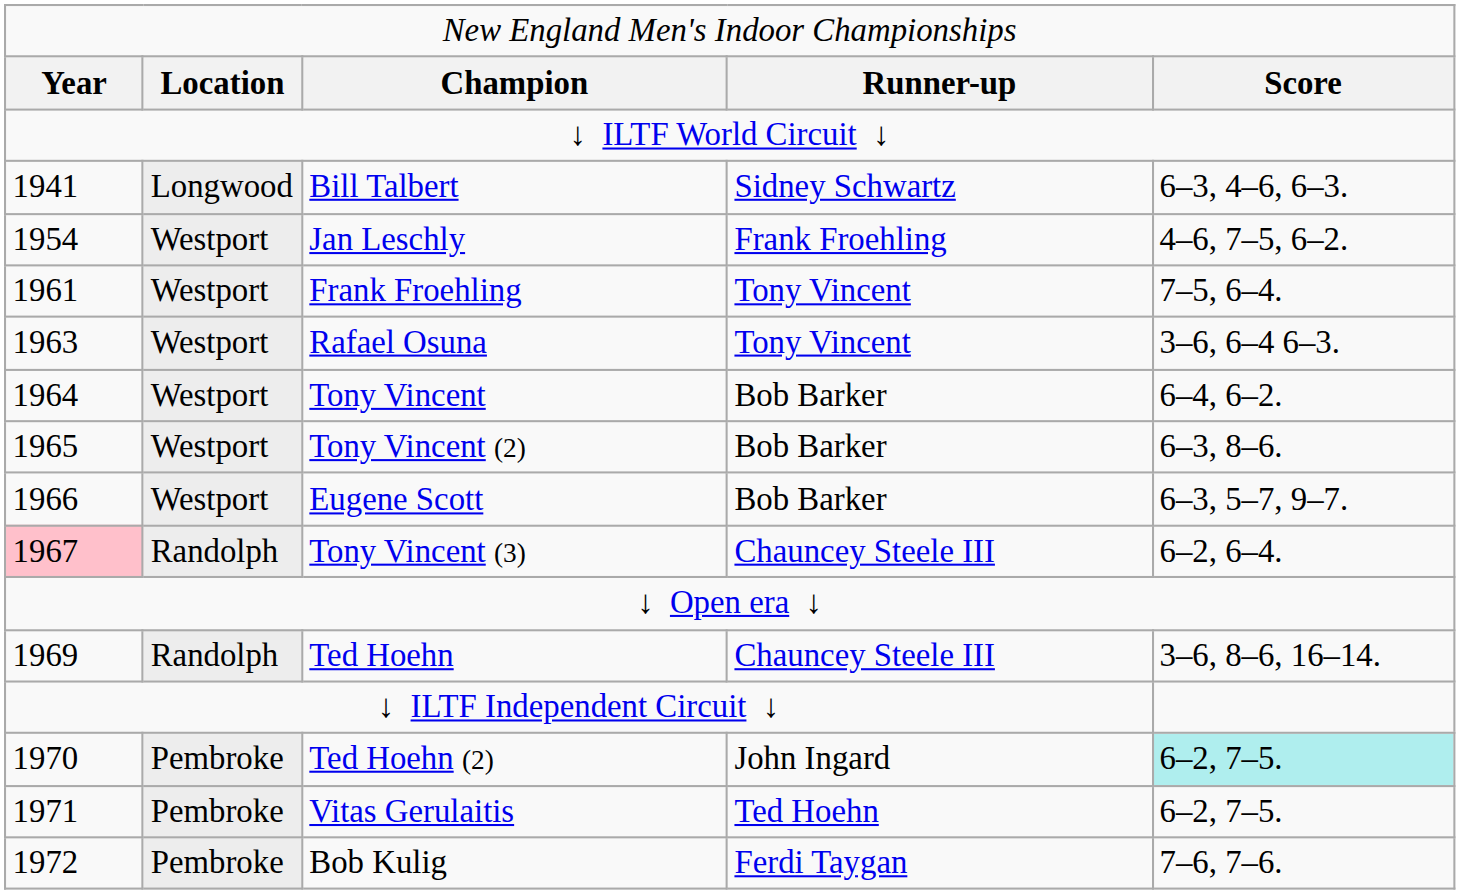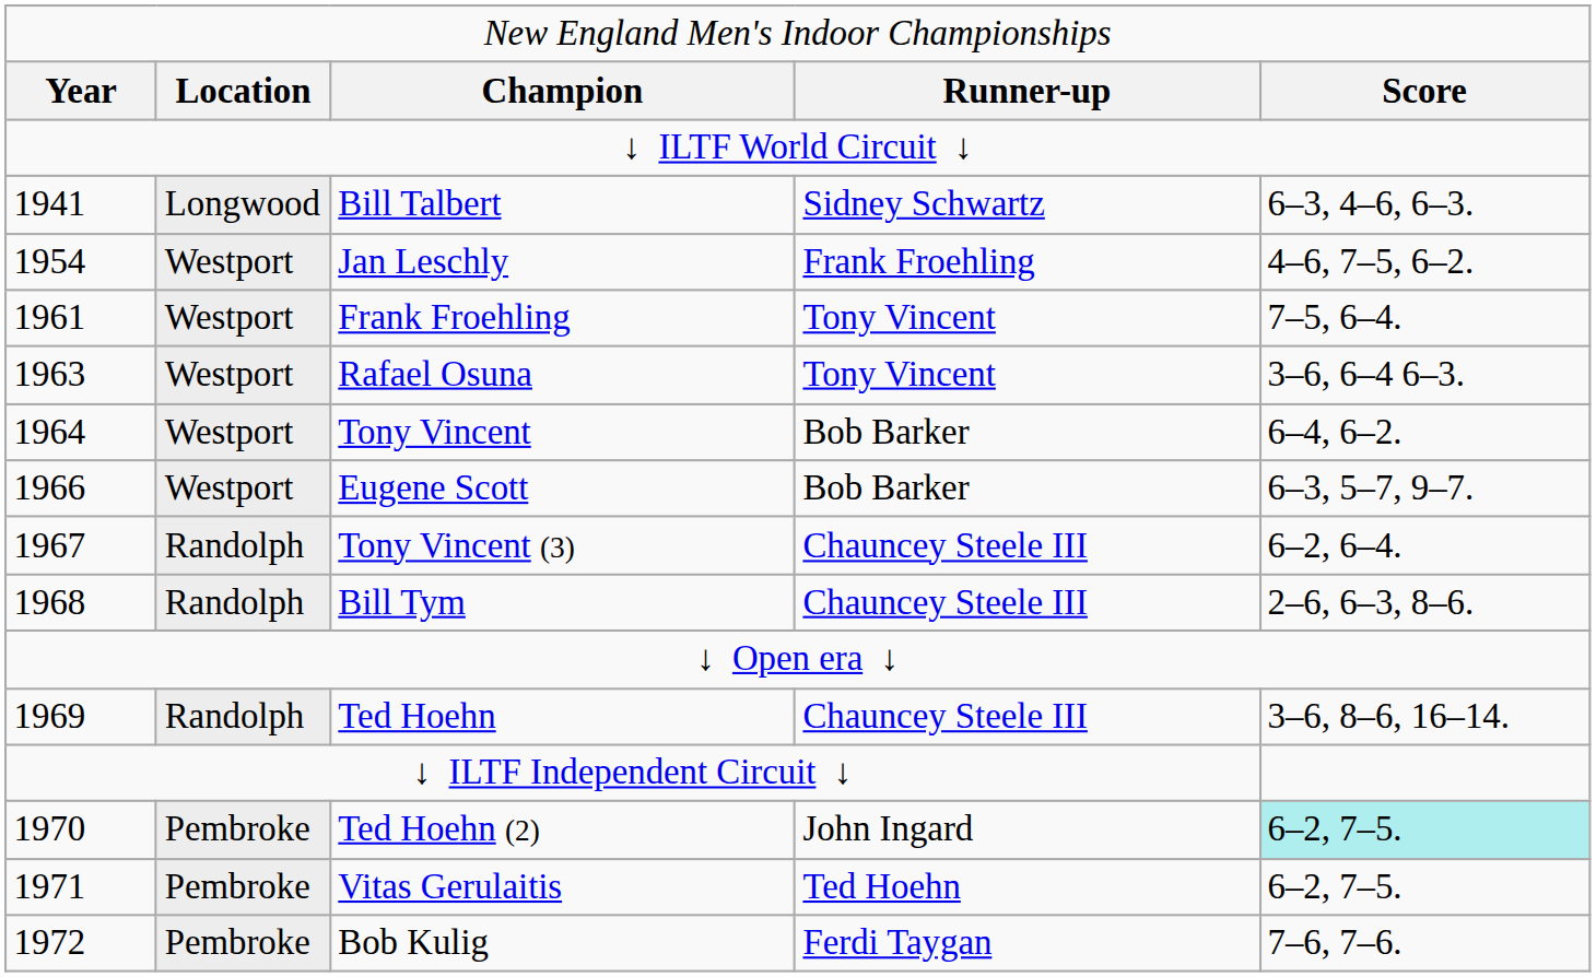- row: 1965 | Westport | Tony Vincent (2) | Bob Barker | 6–3, 8–6.
Tony Vincent (3) | column 1: pink background -> no background
+ row: 1968 | Randolph | Bill Tym | Chauncey Steele III | 2–6, 6–3, 8–6.
